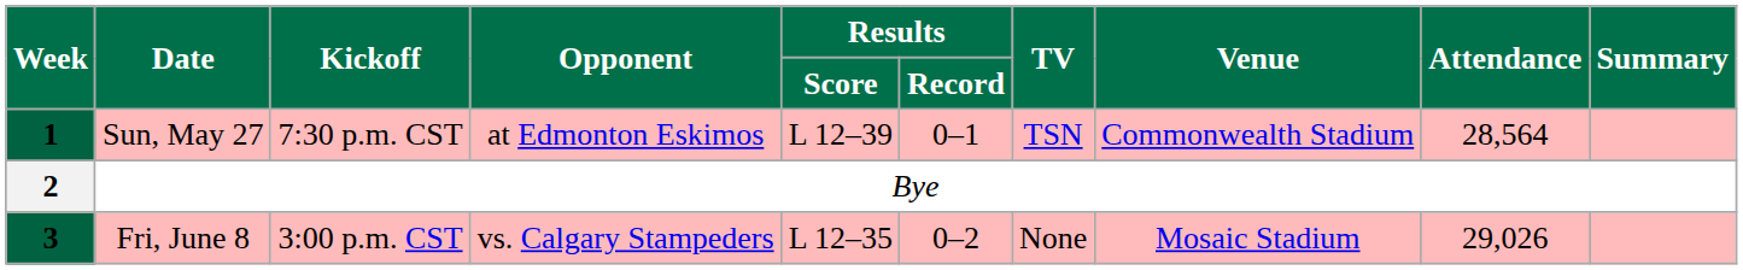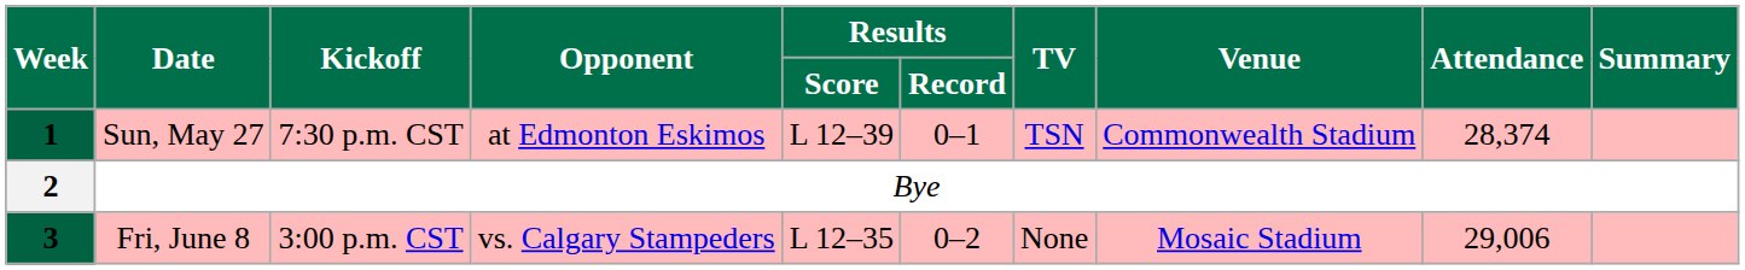1 | Attendance: 28,564 -> 28,374
3 | Attendance: 29,026 -> 29,006
